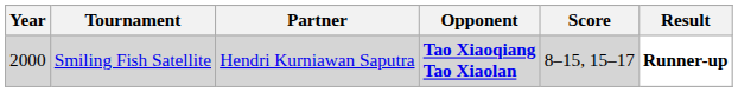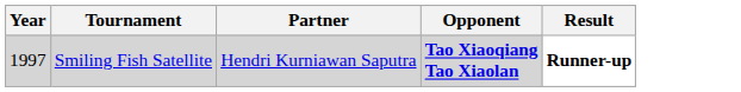- column: Score | 8–15, 15–17
Smiling Fish Satellite | Year: 2000 -> 1997
